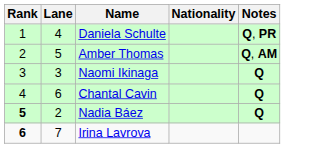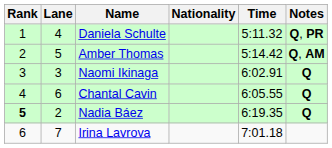+ column: Time | 5:11.32 | 5:14.42 | 6:02.91 | 6:05.55 | 6:19.35 | 7:01.18
Irina Lavrova | Rank: bold -> normal
